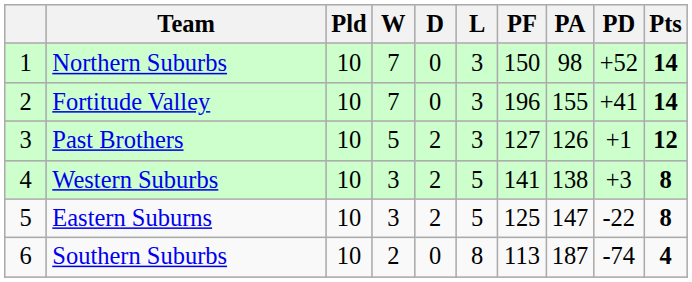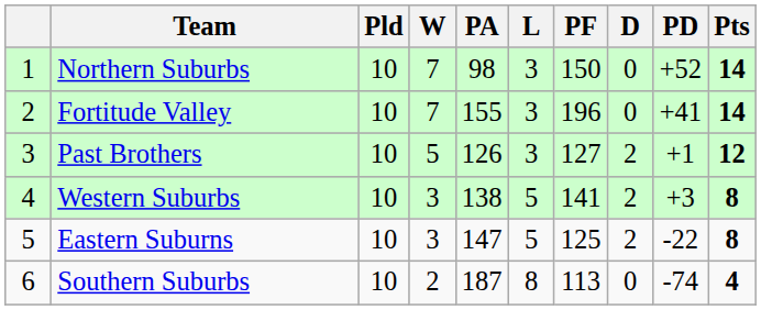columns swapped: D <-> PA
